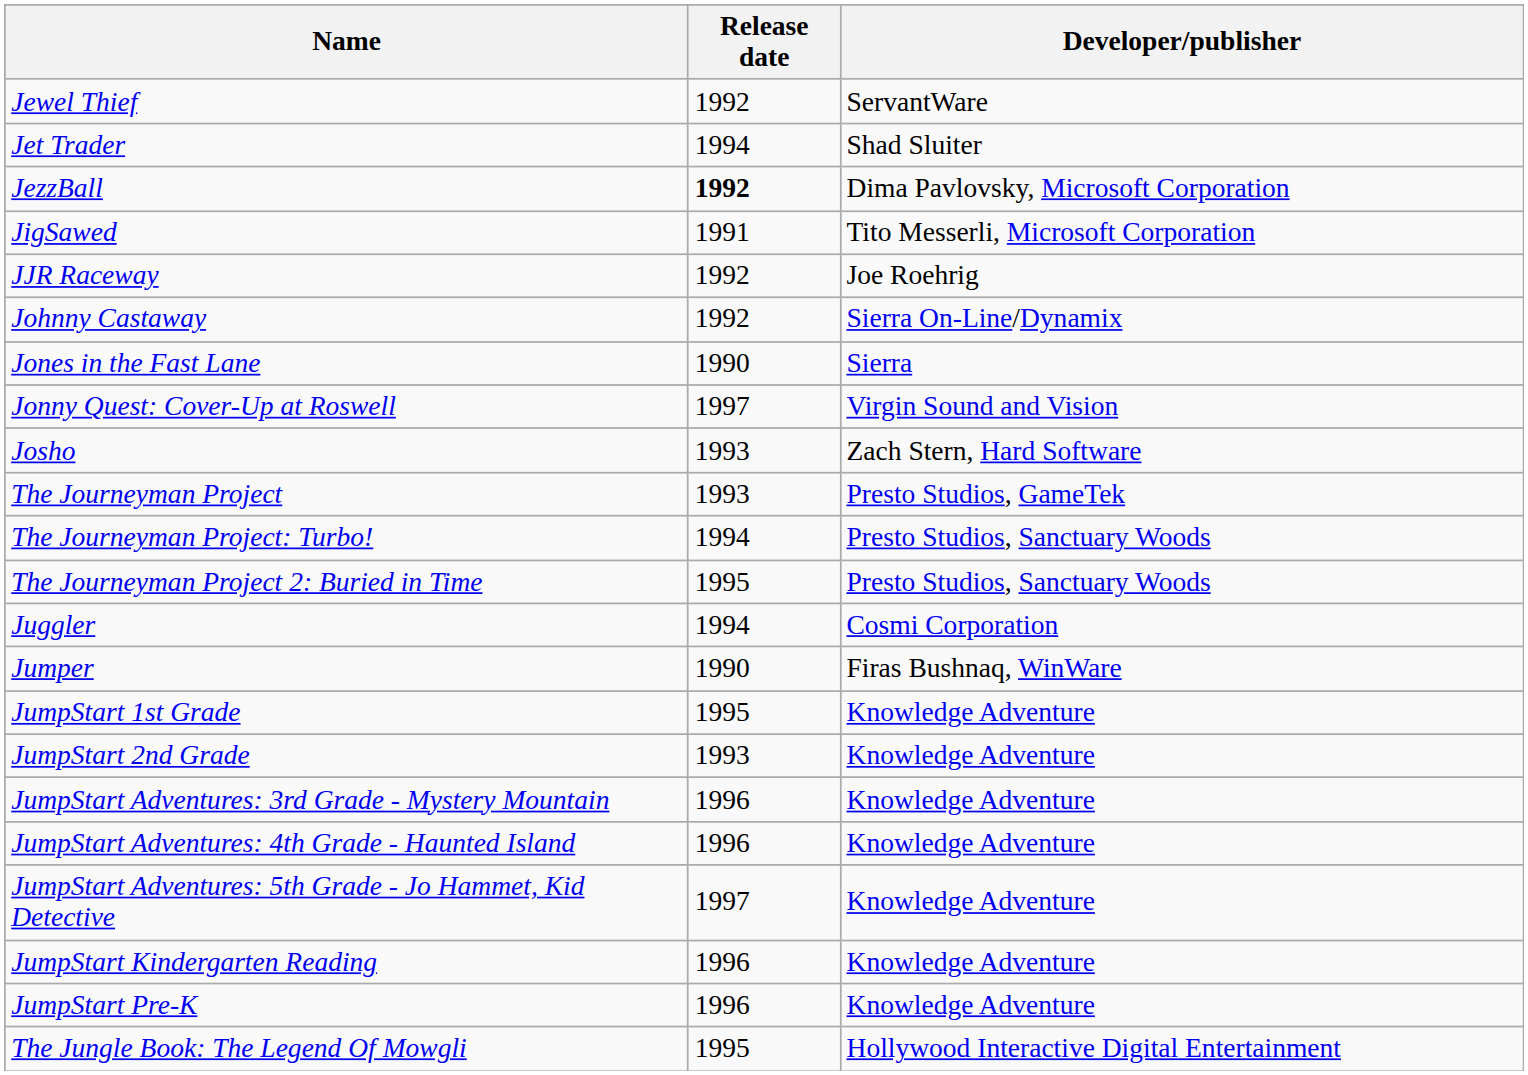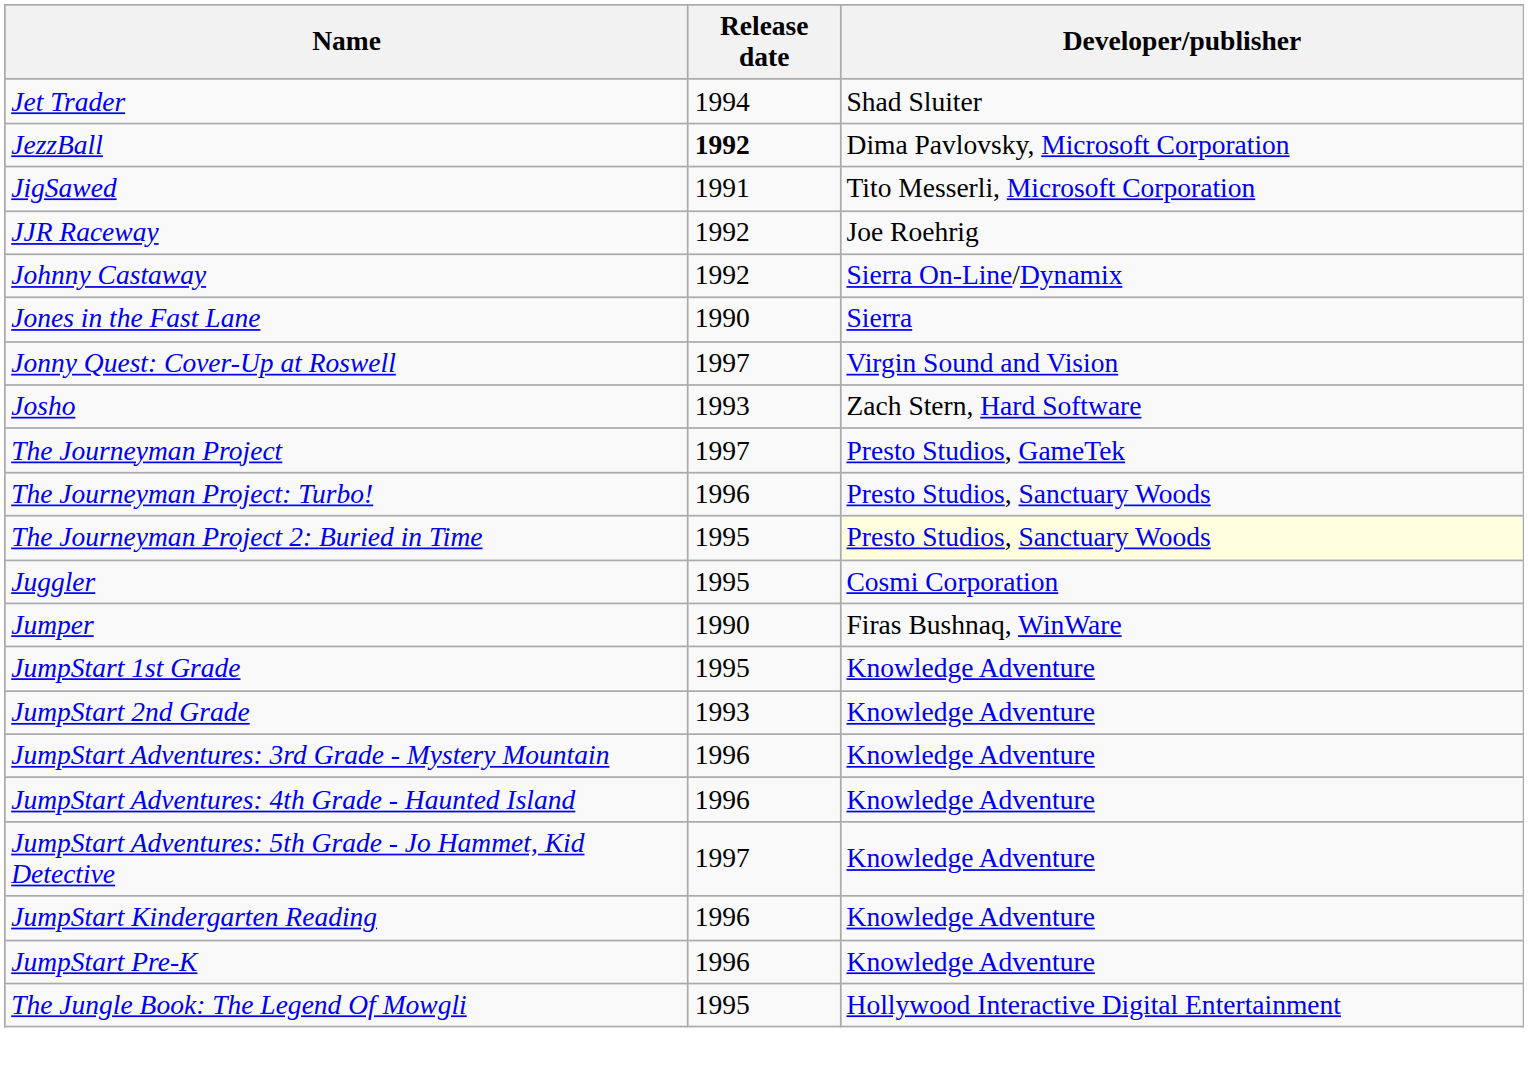- row: Jewel Thief | 1992 | ServantWare
The Journeyman Project | Release date: 1993 -> 1997
The Journeyman Project: Turbo! | Release date: 1994 -> 1996
The Journeyman Project 2: Buried in Time | Developer/publisher: no background -> lightyellow background
Juggler | Release date: 1994 -> 1995
